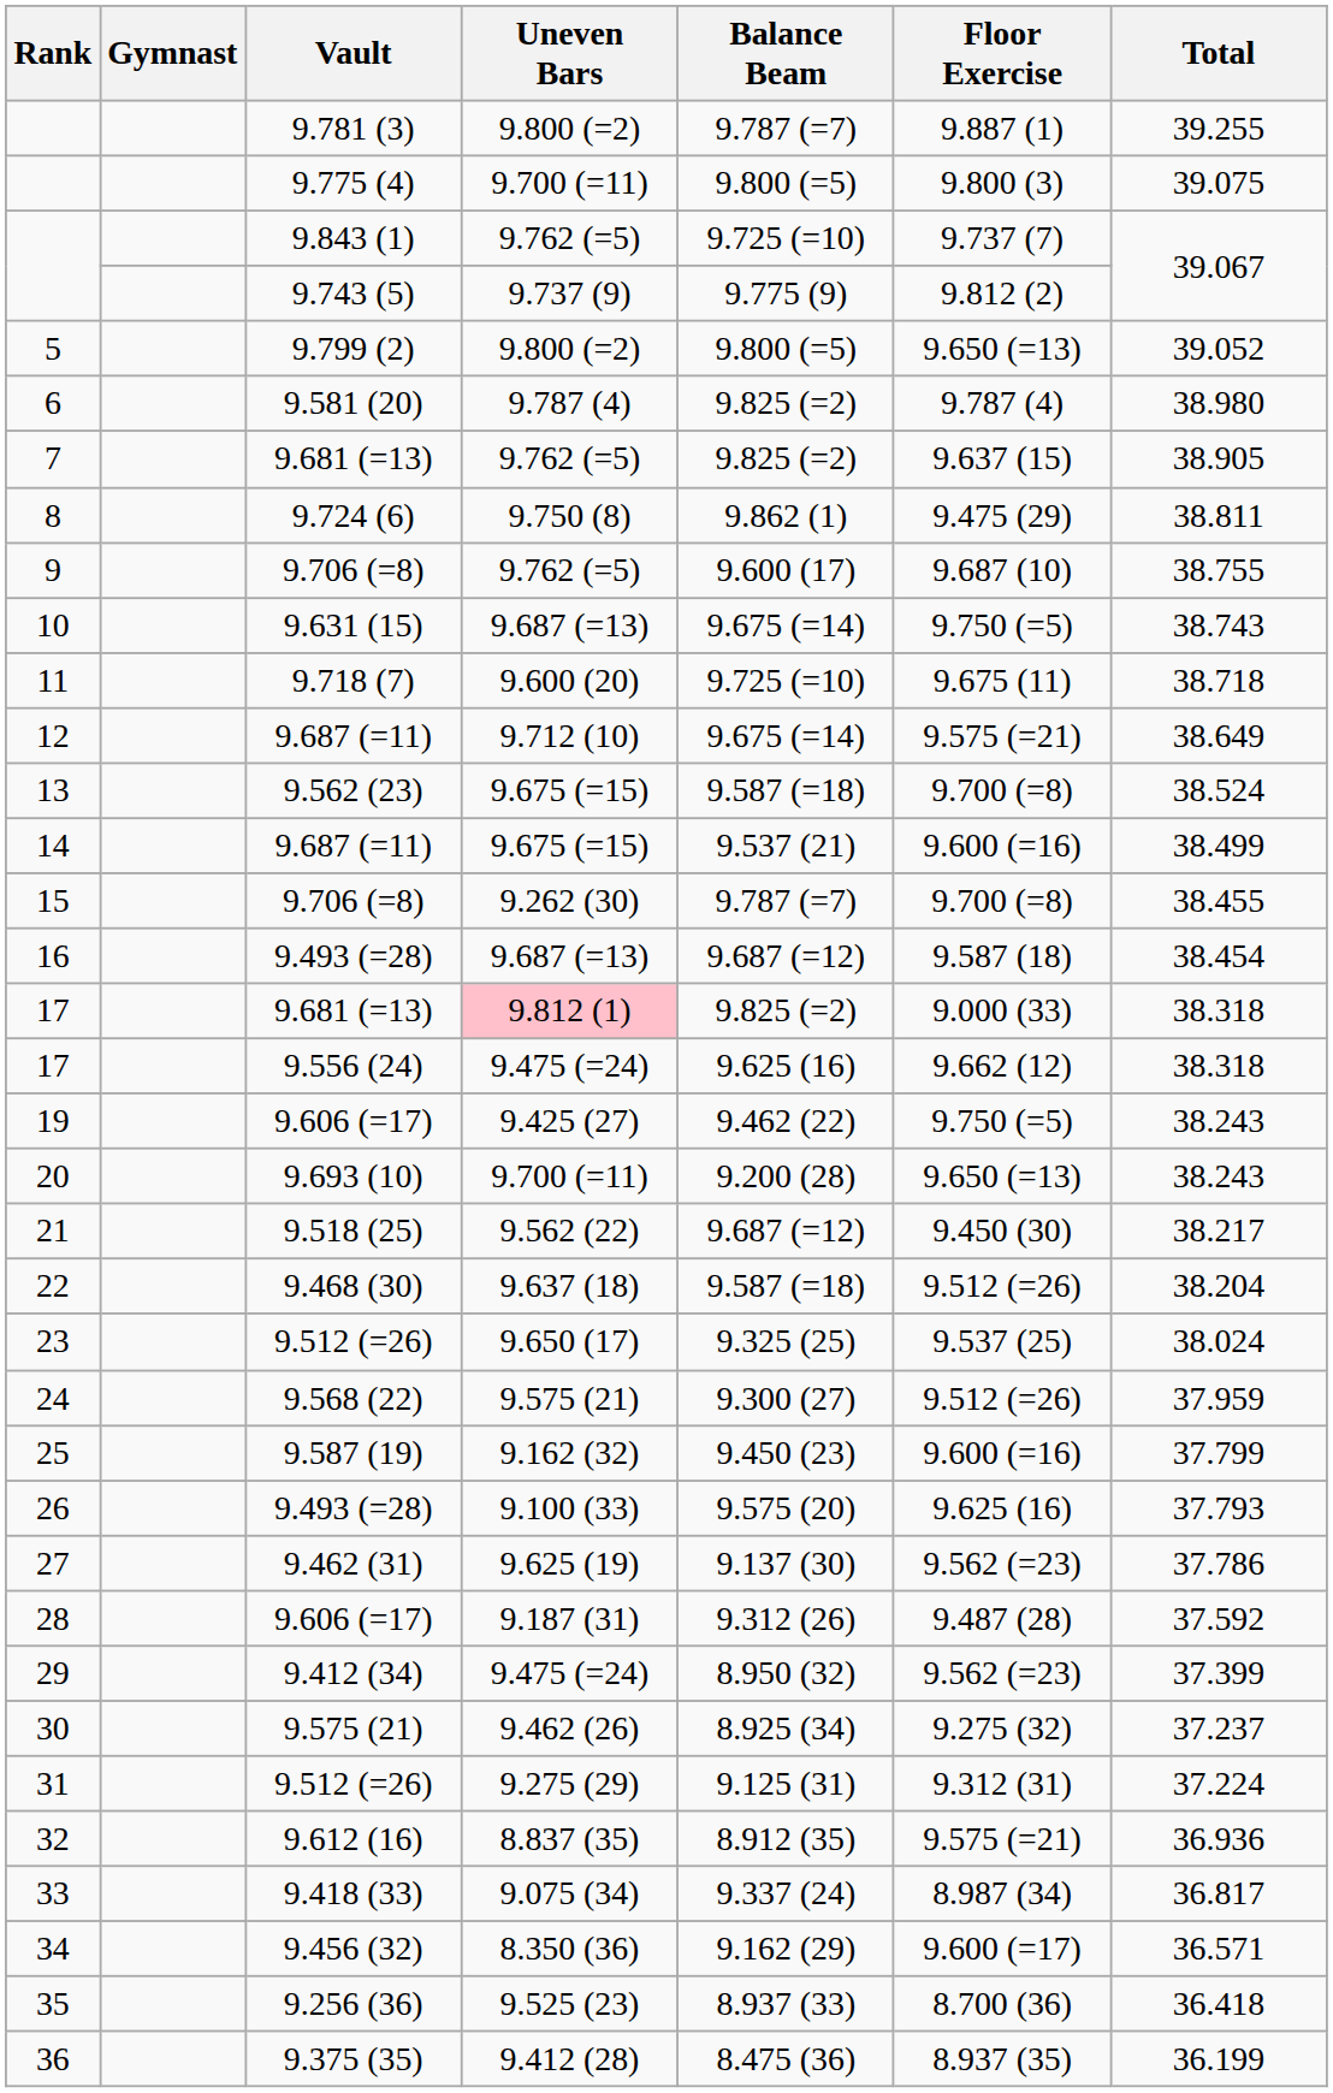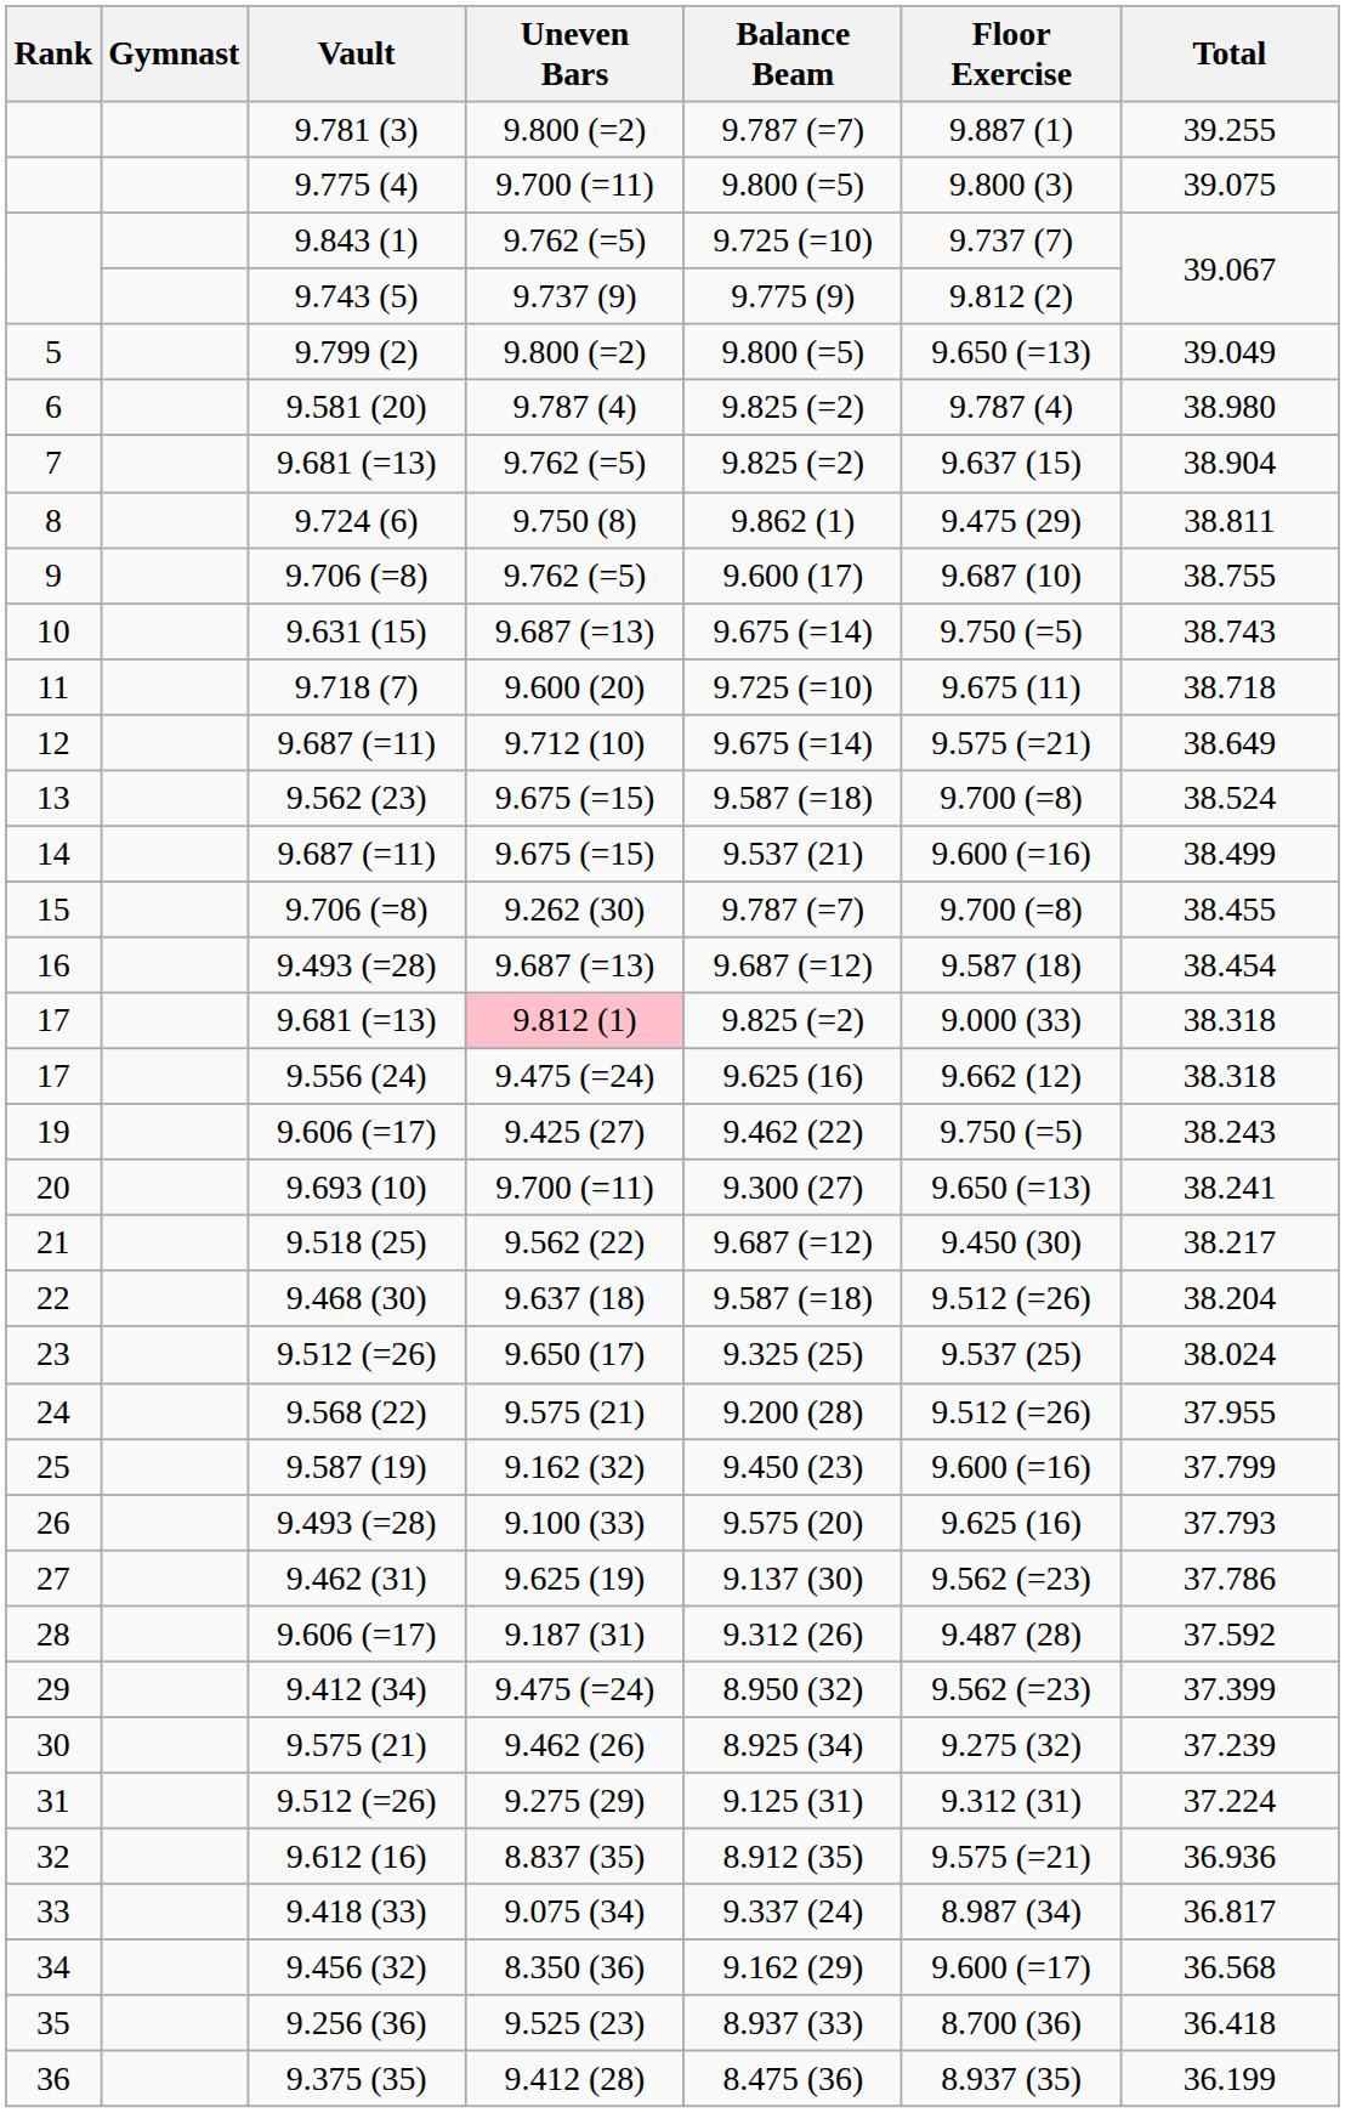5 | Total: 39.052 -> 39.049
7 | Total: 38.905 -> 38.904
20 | Balance Beam: 9.200 (28) -> 9.300 (27)
20 | Total: 38.243 -> 38.241
24 | Balance Beam: 9.300 (27) -> 9.200 (28)
24 | Total: 37.959 -> 37.955
30 | Total: 37.237 -> 37.239
34 | Total: 36.571 -> 36.568
